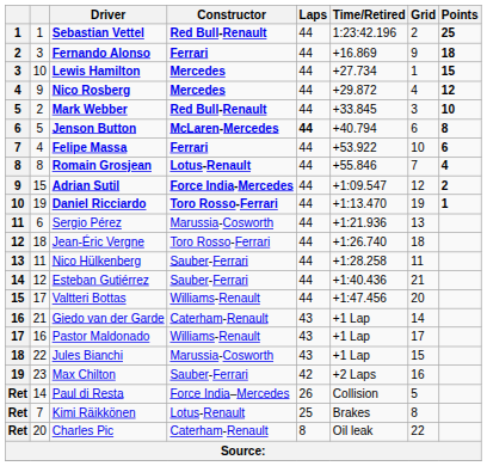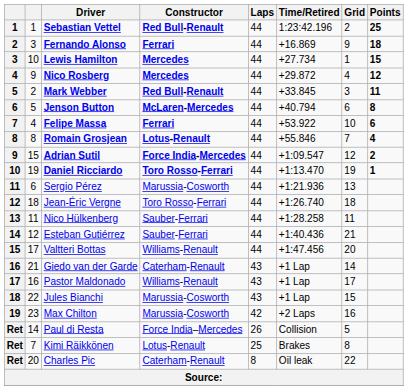Mark Webber | Points: 10 -> 11
Jenson Button | Laps: bold -> normal
Max Chilton | Constructor: Sauber-Ferrari -> Marussia-Cosworth
